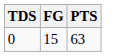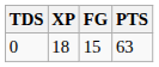+ column: XP | 18
